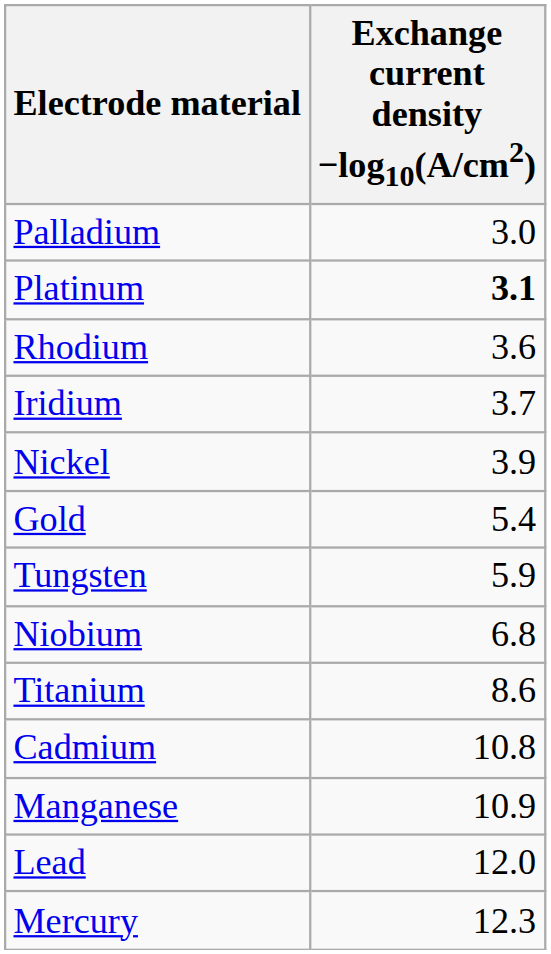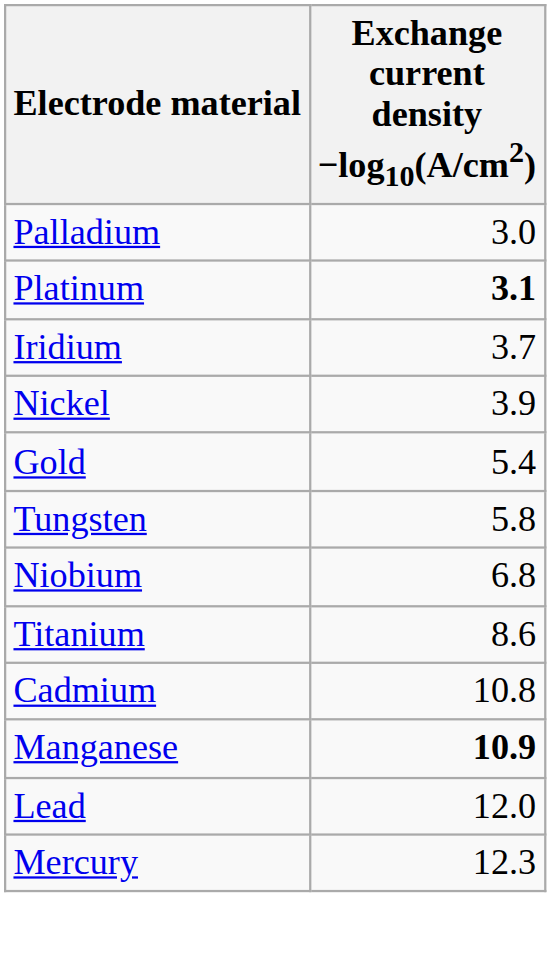- row: Rhodium | 3.6
Tungsten | Exchange current density −log10(A/cm2): 5.9 -> 5.8
Manganese | Exchange current density −log10(A/cm2): normal -> bold
